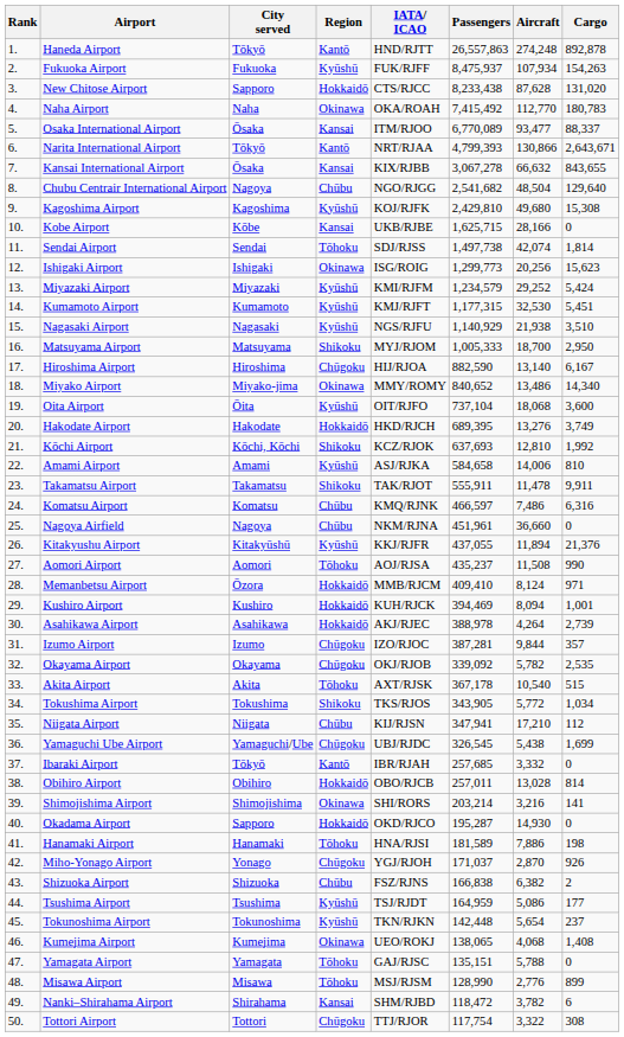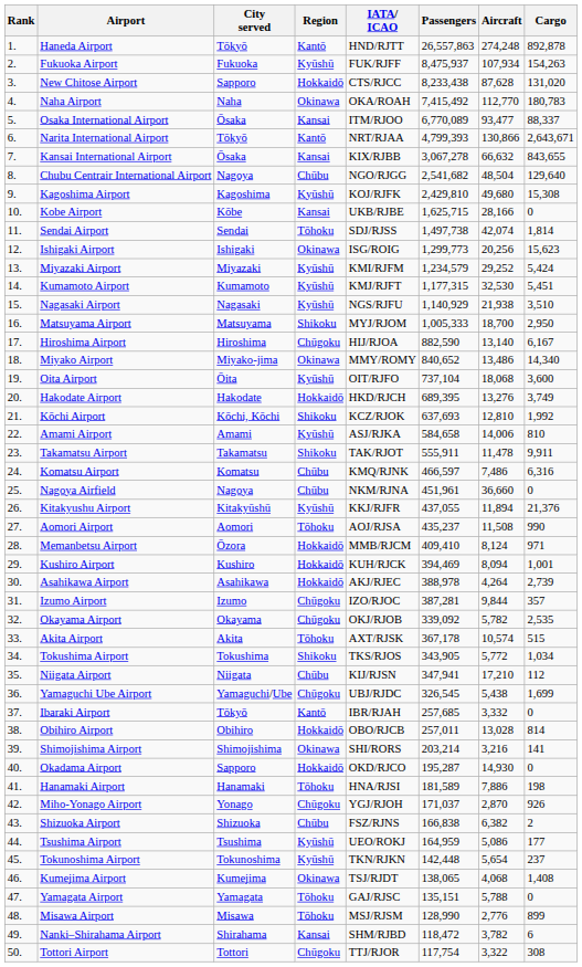Akita Airport | Aircraft: 10,540 -> 10,574
Tsushima Airport | IATA/ ICAO: TSJ/RJDT -> UEO/ROKJ
Kumejima Airport | IATA/ ICAO: UEO/ROKJ -> TSJ/RJDT
